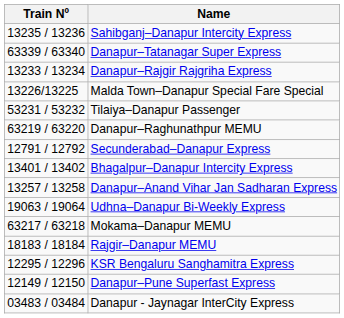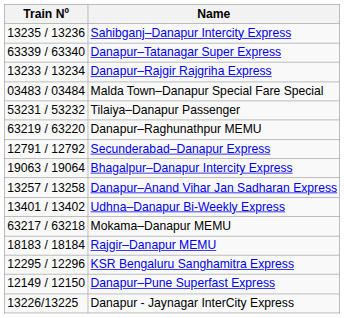Malda Town–Danapur Special Fare Special | Train Nº: 13226/13225 -> 03483 / 03484
Bhagalpur–Danapur Intercity Express | Train Nº: 13401 / 13402 -> 19063 / 19064
Udhna–Danapur Bi-Weekly Express | Train Nº: 19063 / 19064 -> 13401 / 13402
Danapur - Jaynagar InterCity Express | Train Nº: 03483 / 03484 -> 13226/13225
